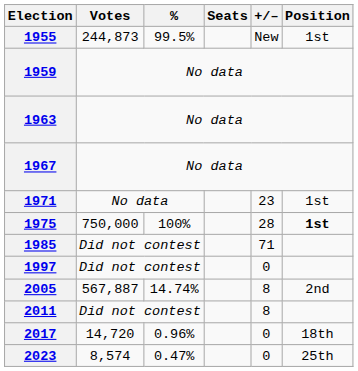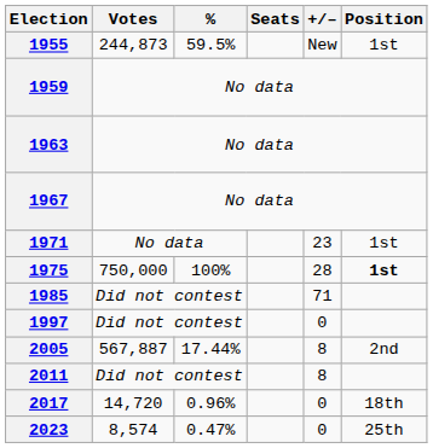1955 | %: 99.5% -> 59.5%
2005 | %: 14.74% -> 17.44%
